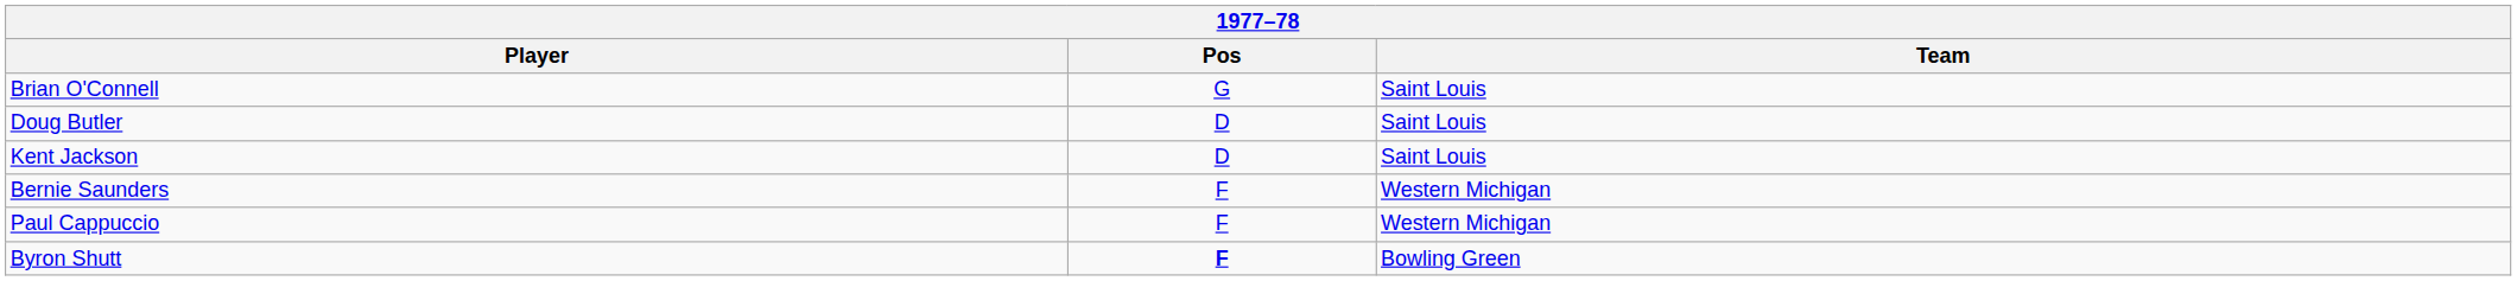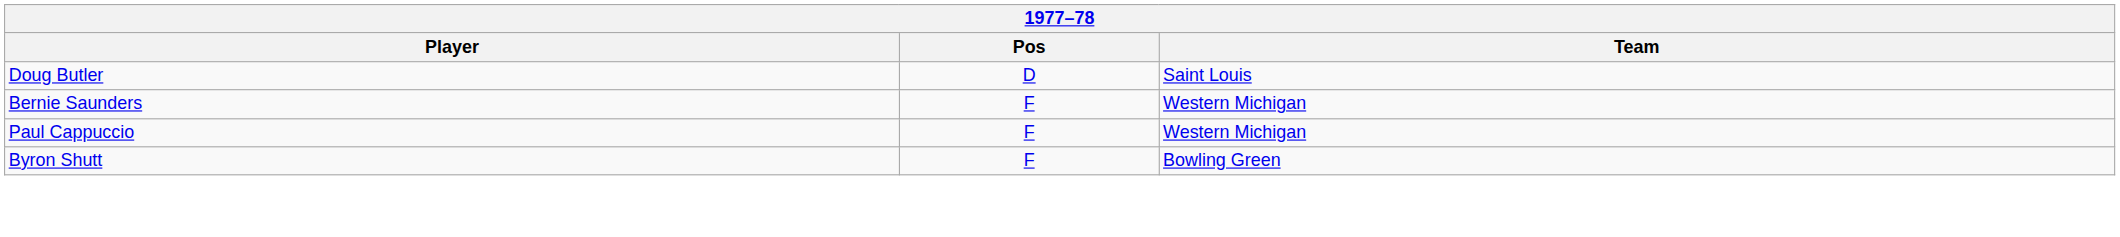- row: Brian O'Connell | G | Saint Louis
- row: Kent Jackson | D | Saint Louis
Byron Shutt | Pos: bold -> normal
